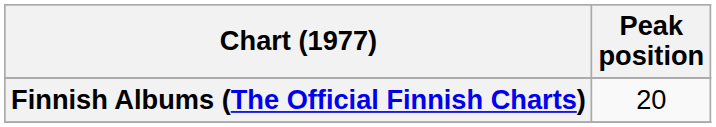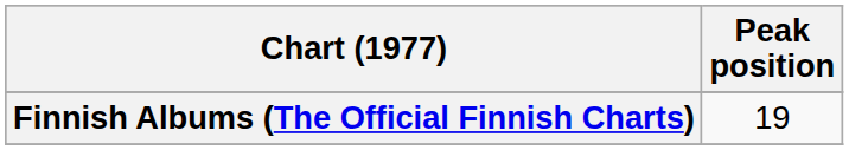Finnish Albums (The Official Finnish Charts) | Peak position: 20 -> 19
